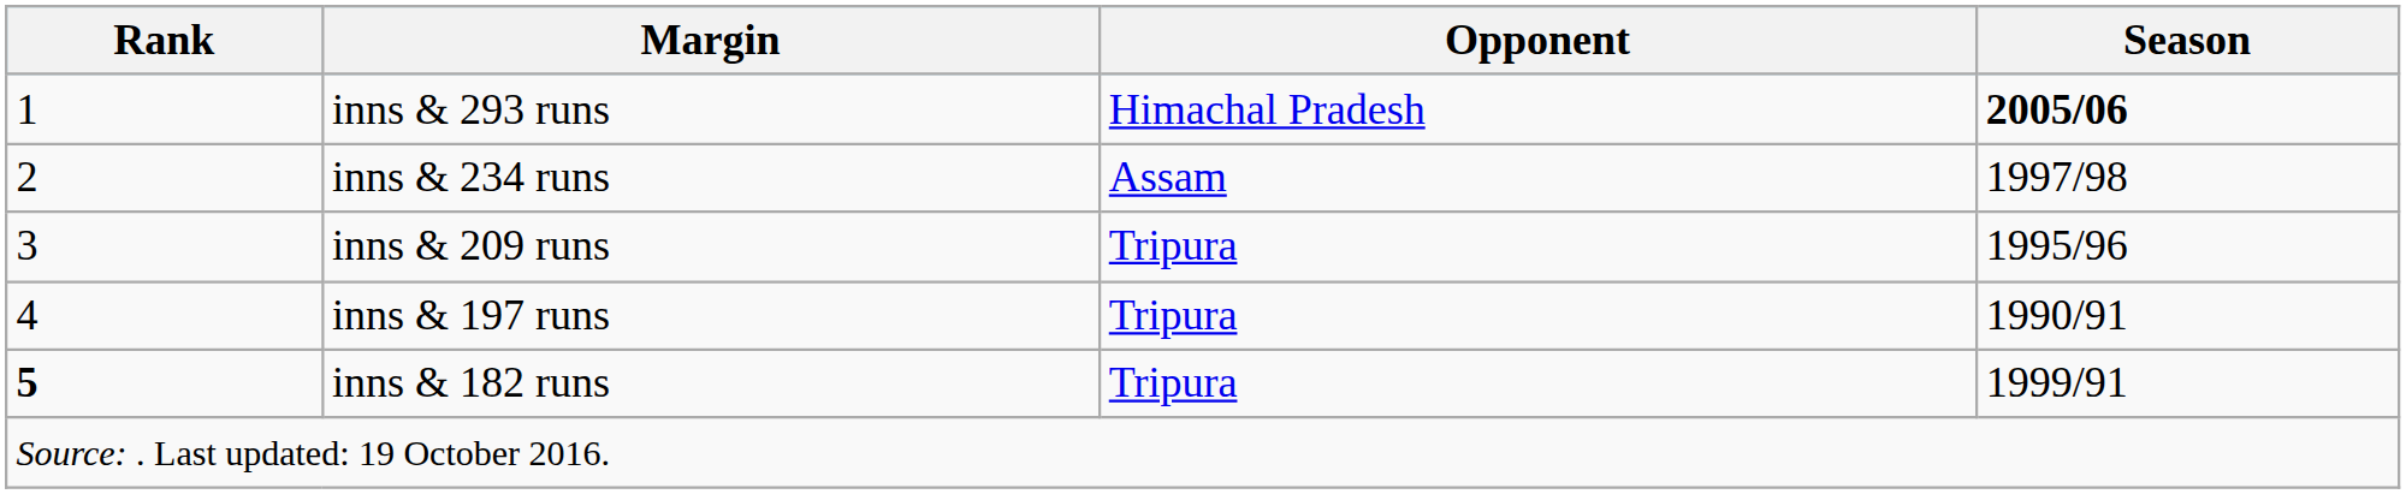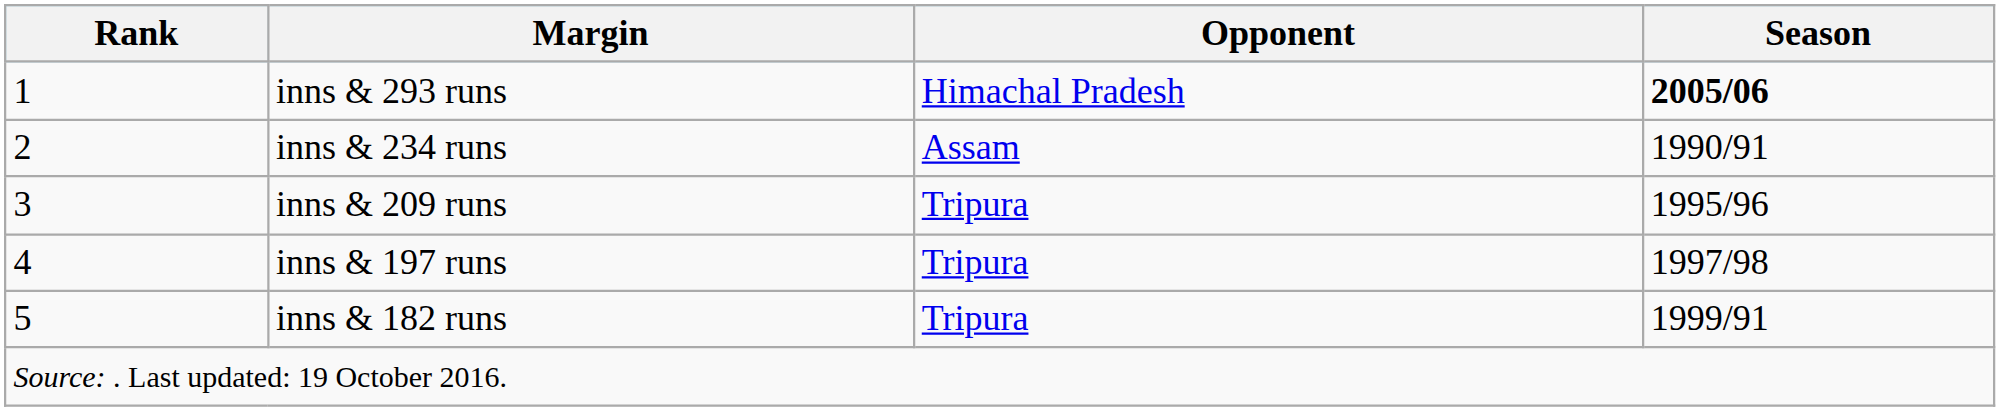inns & 234 runs | Season: 1997/98 -> 1990/91
inns & 197 runs | Season: 1990/91 -> 1997/98
inns & 182 runs | Rank: bold -> normal
